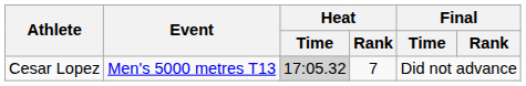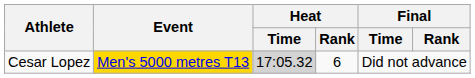Cesar Lopez | Event: no background -> gold background
Cesar Lopez | Heat / Rank: 7 -> 6
